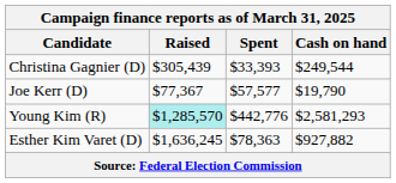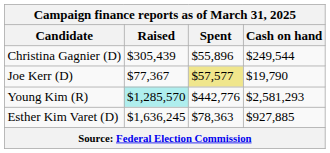Christina Gagnier (D) | Spent: $33,393 -> $55,896
Joe Kerr (D) | Spent: no background -> khaki background
Esther Kim Varet (D) | Cash on hand: $927,882 -> $927,885
